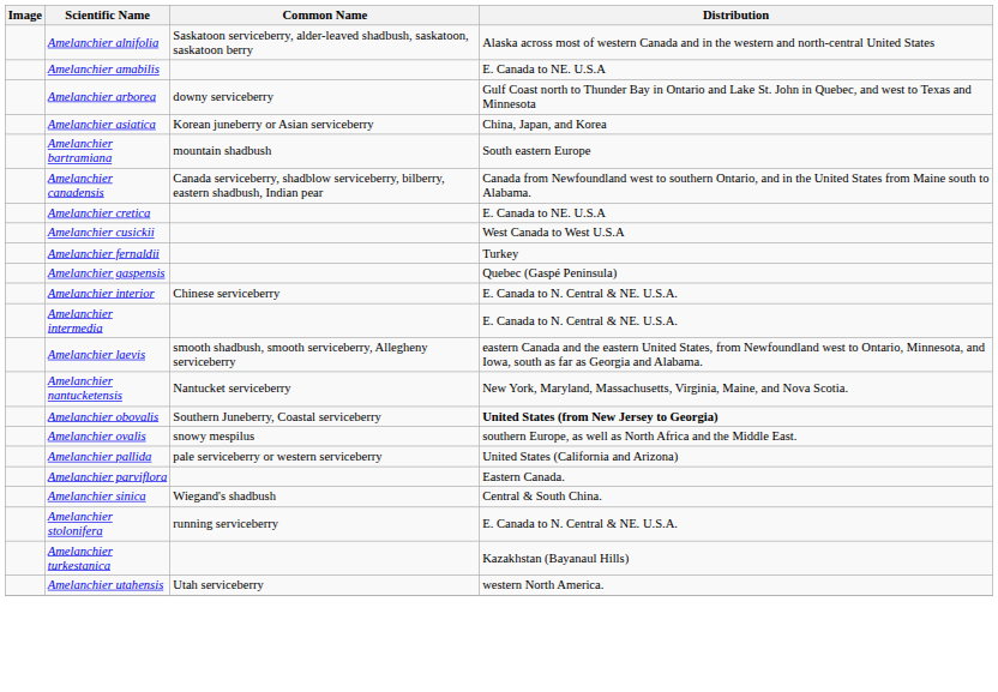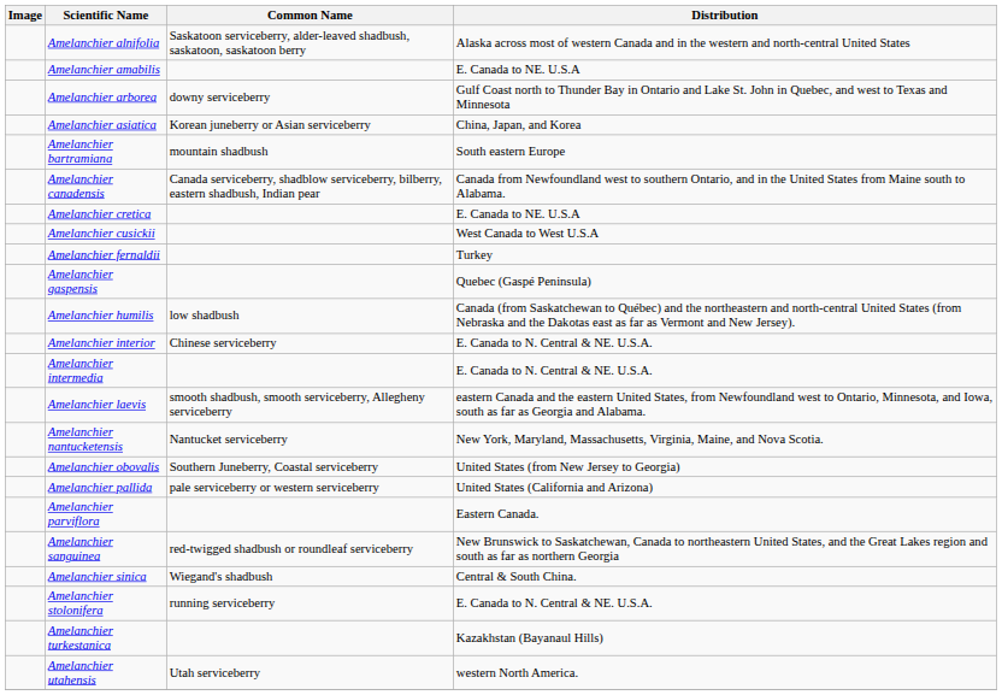+ row: Amelanchier humilis | low shadbush | Canada (from Saskatchewan to Québec) and the northeastern and north-central United States (from Nebraska and the Dakotas east as far as Vermont and New Jersey).
Amelanchier obovalis | Distribution: bold -> normal
- row: Amelanchier ovalis | snowy mespilus | southern Europe, as well as North Africa and the Middle East.
+ row: Amelanchier sanguinea | red-twigged shadbush or roundleaf serviceberry | New Brunswick to Saskatchewan, Canada to northeastern United States, and the Great Lakes region and south as far as northern Georgia
